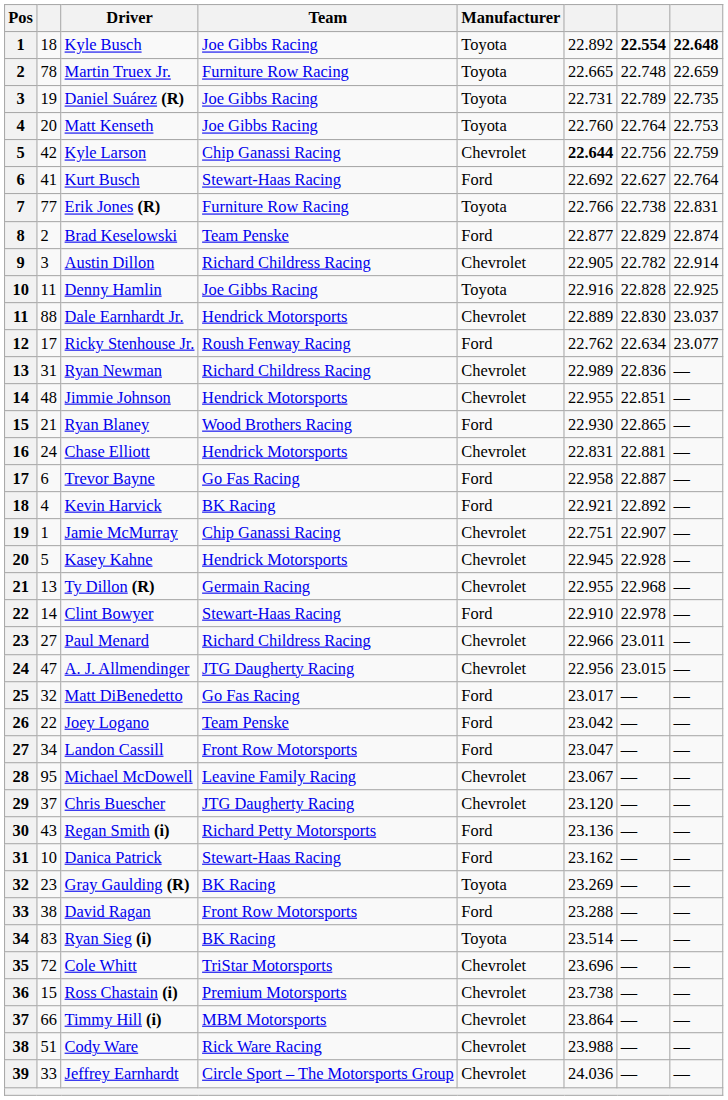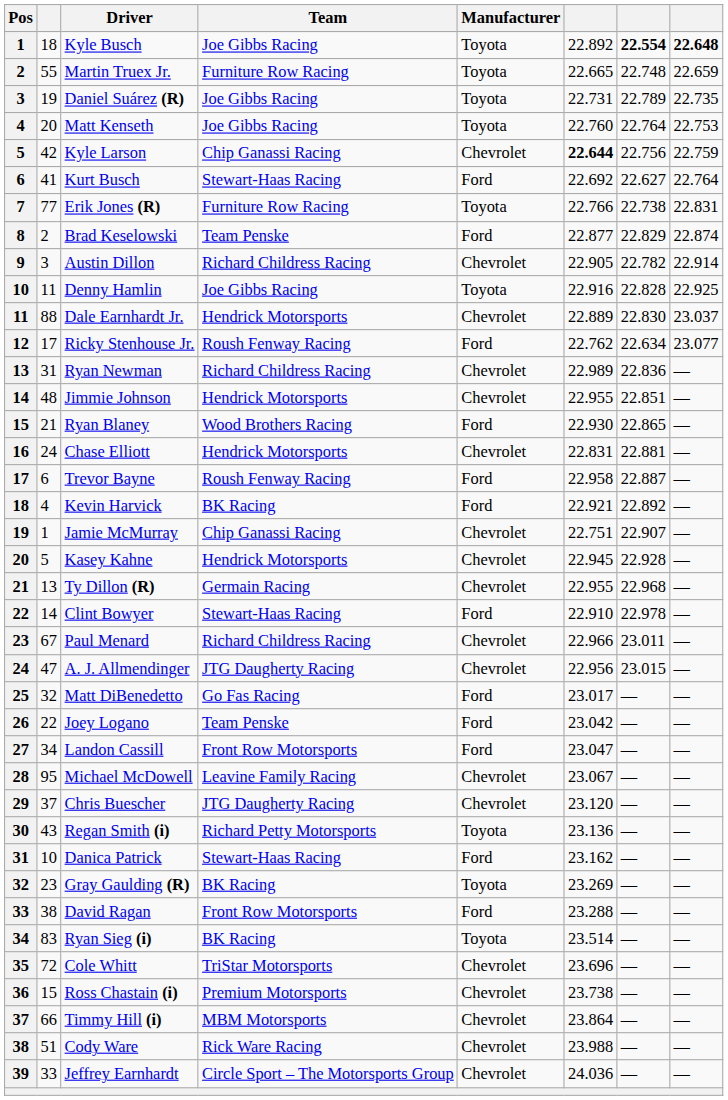Martin Truex Jr. | column 2: 78 -> 55
Trevor Bayne | Team: Go Fas Racing -> Roush Fenway Racing
Paul Menard | column 2: 27 -> 67
Regan Smith (i) | Manufacturer: Ford -> Toyota
